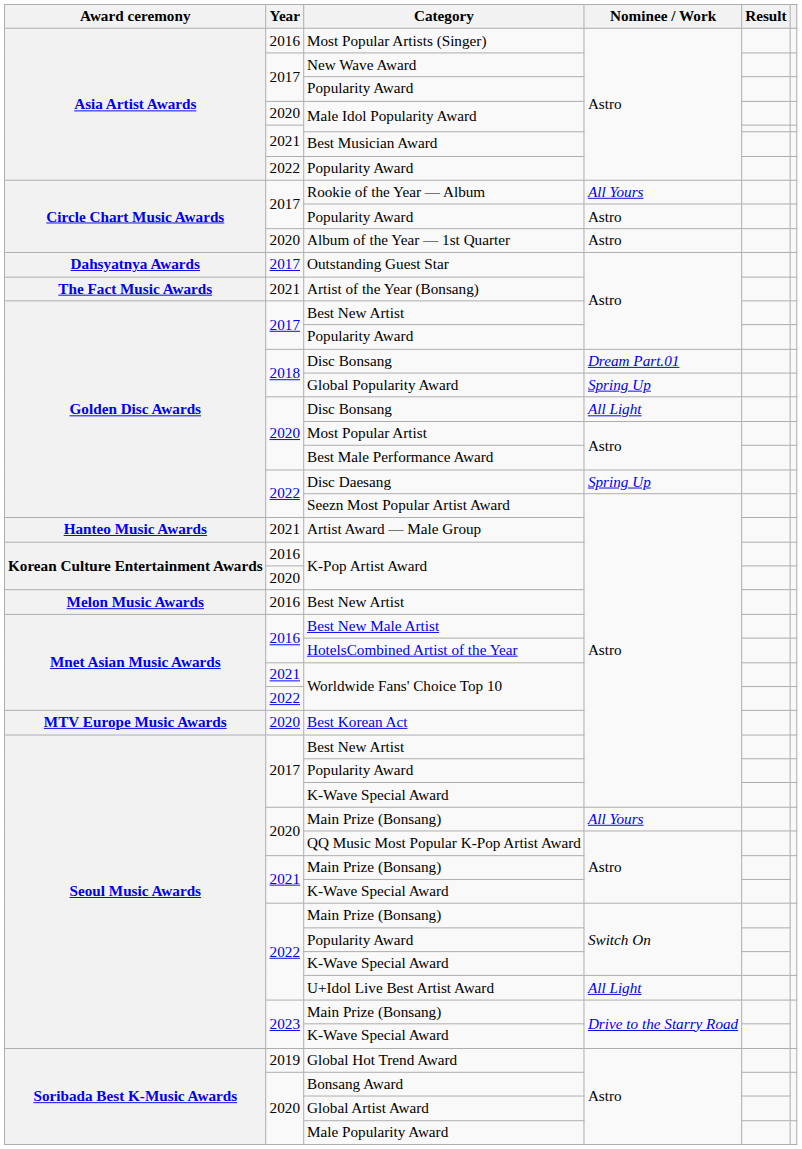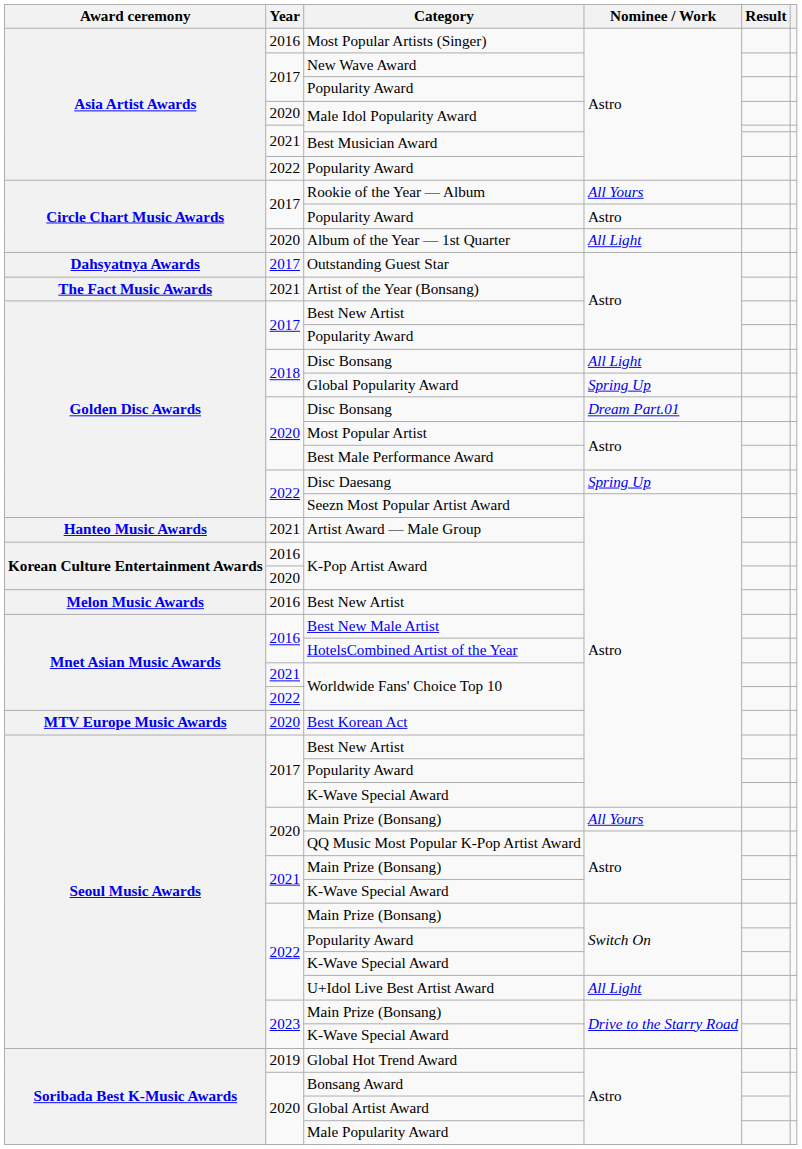Album of the Year — 1st Quarter | Nominee / Work: Astro -> All Light
2018 / Disc Bonsang | Nominee / Work: Dream Part.01 -> All Light
2020 / Disc Bonsang | Nominee / Work: All Light -> Dream Part.01
